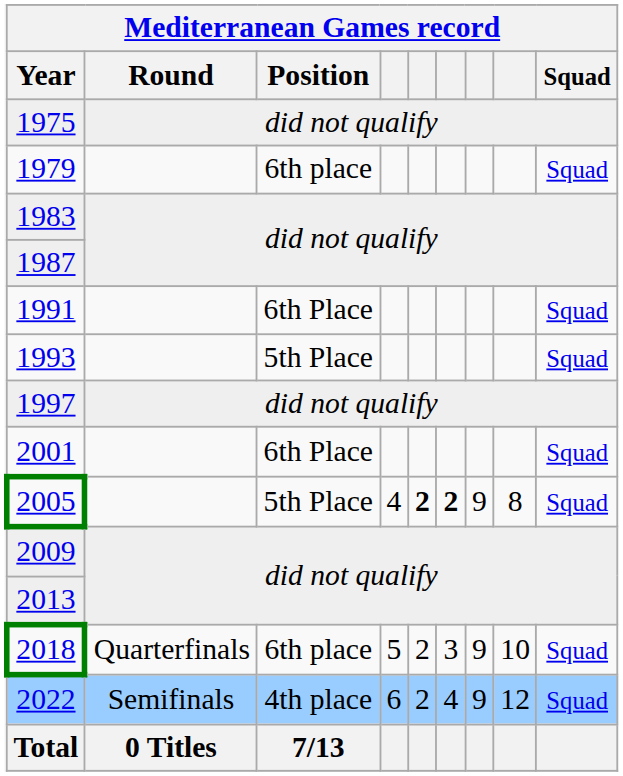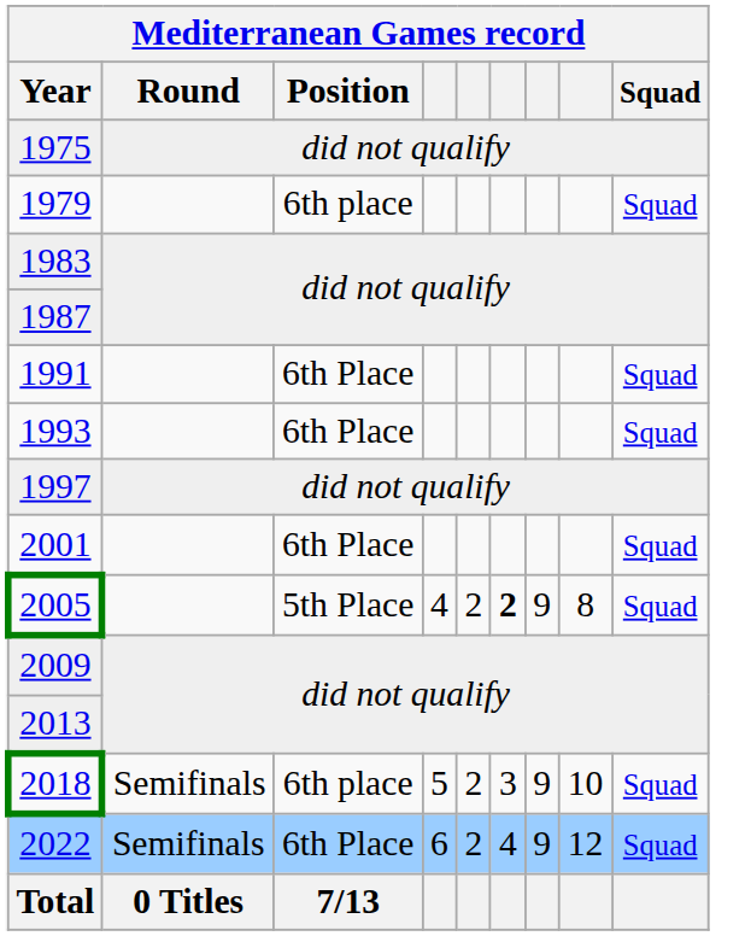1993 | Mediterranean Games record / Position: 5th Place -> 6th Place
2005 | column 5: bold -> normal
2018 | Mediterranean Games record / Round: Quarterfinals -> Semifinals
2022 | Mediterranean Games record / Position: 4th place -> 6th Place
